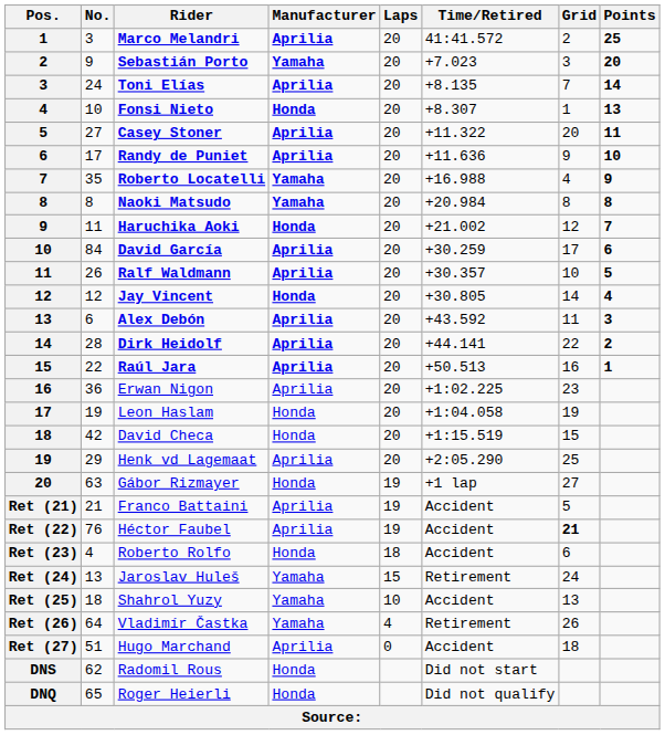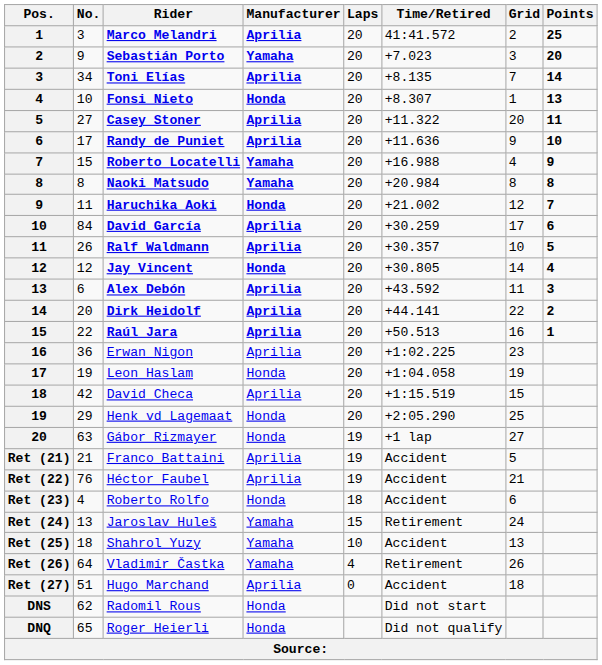Toni Elías | No.: 24 -> 34
Roberto Locatelli | No.: 35 -> 15
Dirk Heidolf | No.: 28 -> 20
David Checa | Manufacturer: Honda -> Aprilia
Henk vd Lagemaat | Manufacturer: Aprilia -> Honda
Héctor Faubel | Grid: bold -> normal
